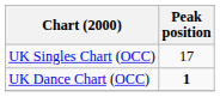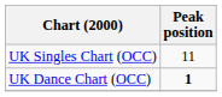UK Singles Chart (OCC) | Peak position: 17 -> 11
